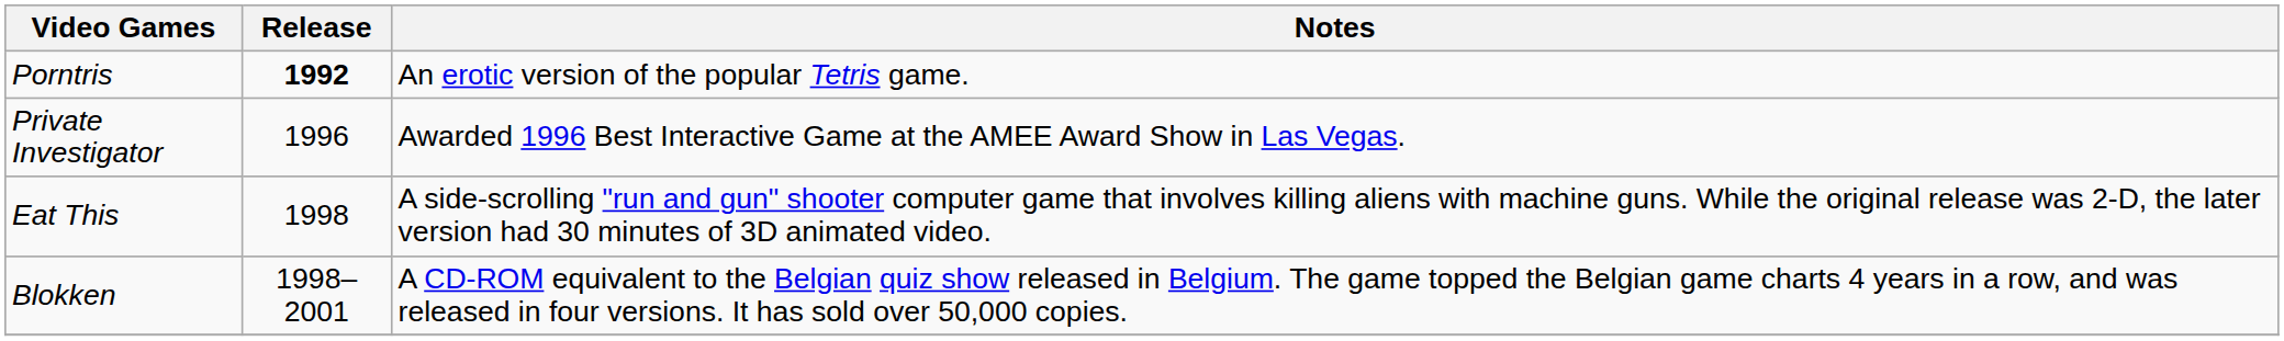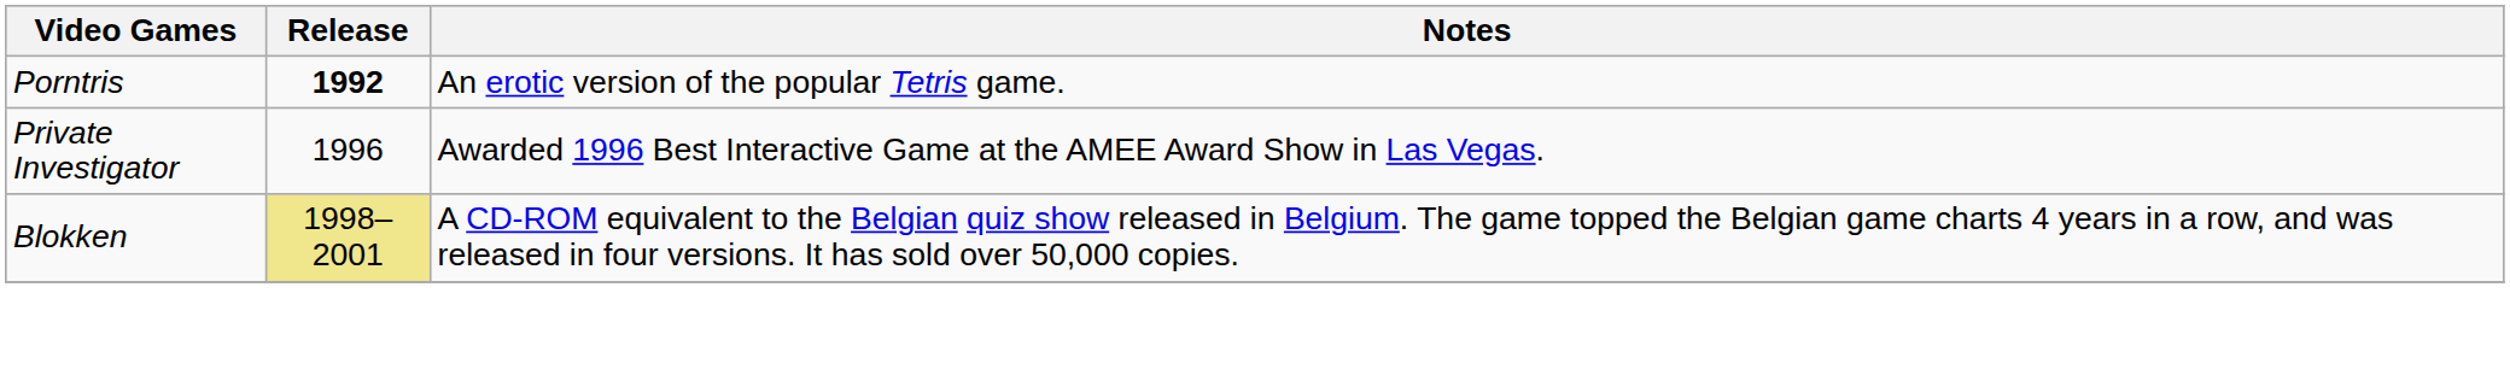- row: Eat This | 1998 | A side-scrolling "run and gun" shooter computer game that involves killing aliens with machine guns. While the original release was 2-D, the later version had 30 minutes of 3D animated video.
Blokken | Release: no background -> khaki background
